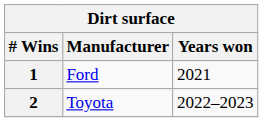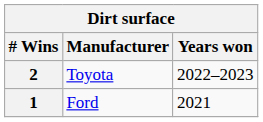rows swapped: 2 <-> 1
